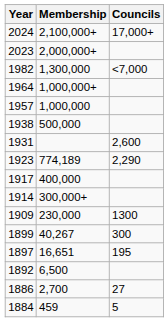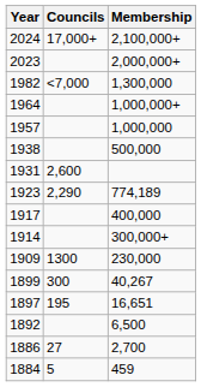columns swapped: Membership <-> Councils
